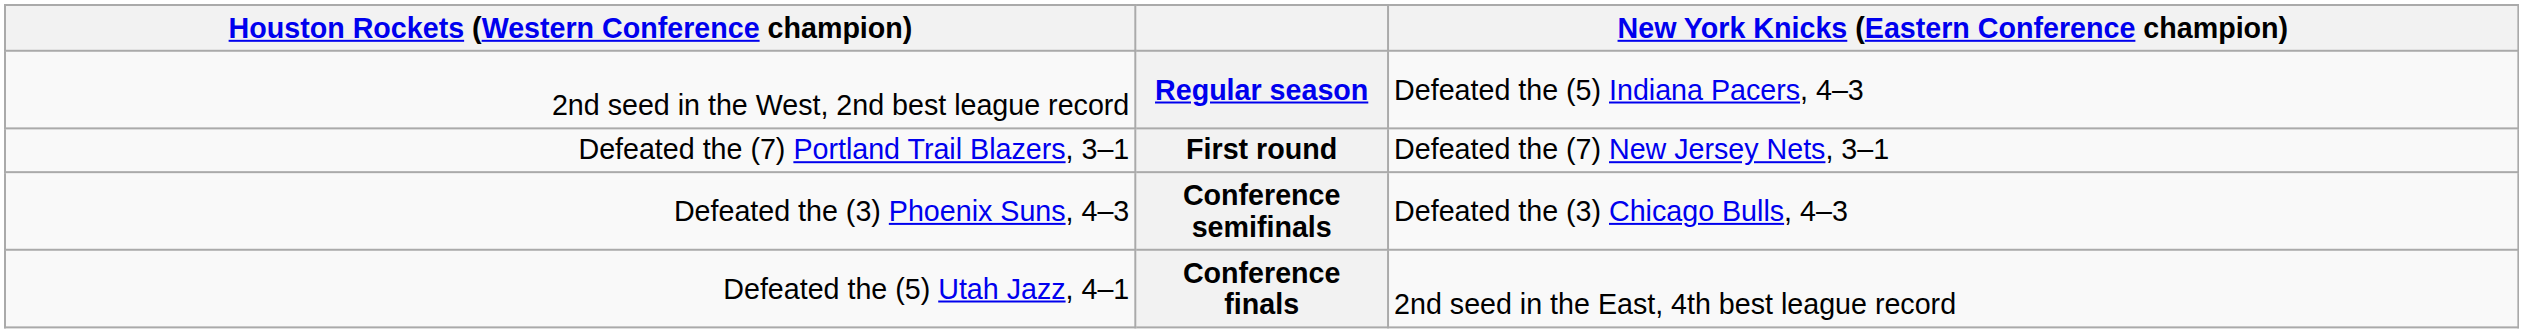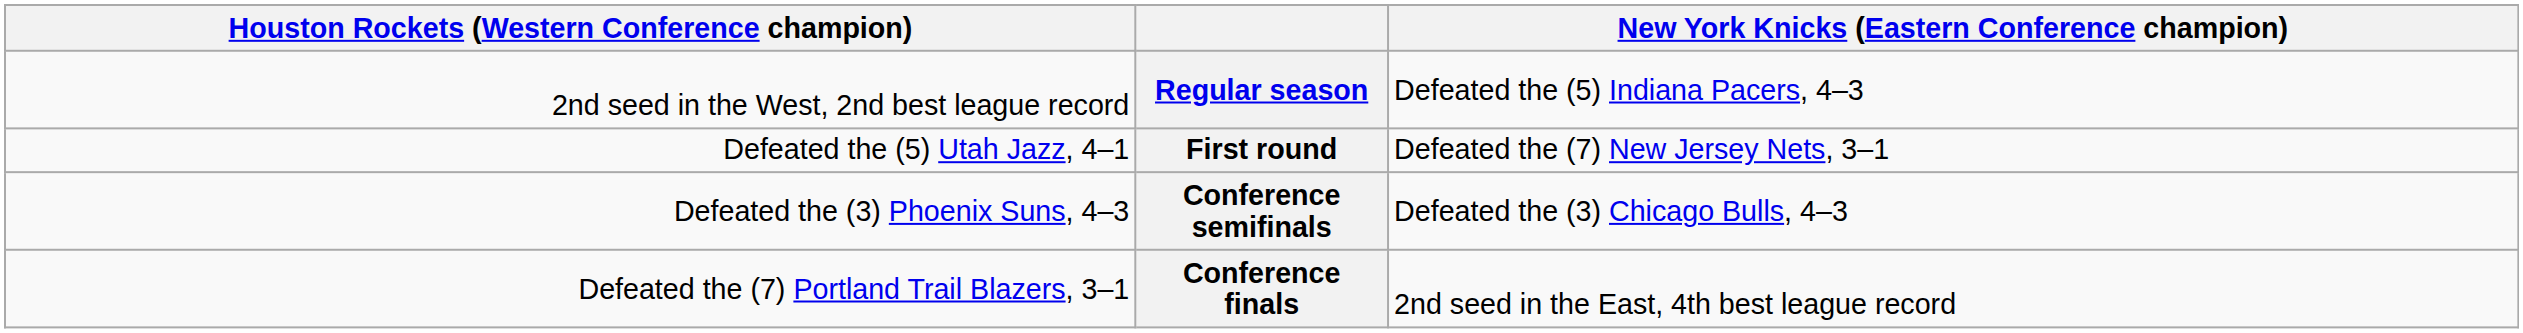First round | column 1: Defeated the (7) Portland Trail Blazers, 3–1 -> Defeated the (5) Utah Jazz, 4–1
Conference finals | column 1: Defeated the (5) Utah Jazz, 4–1 -> Defeated the (7) Portland Trail Blazers, 3–1
